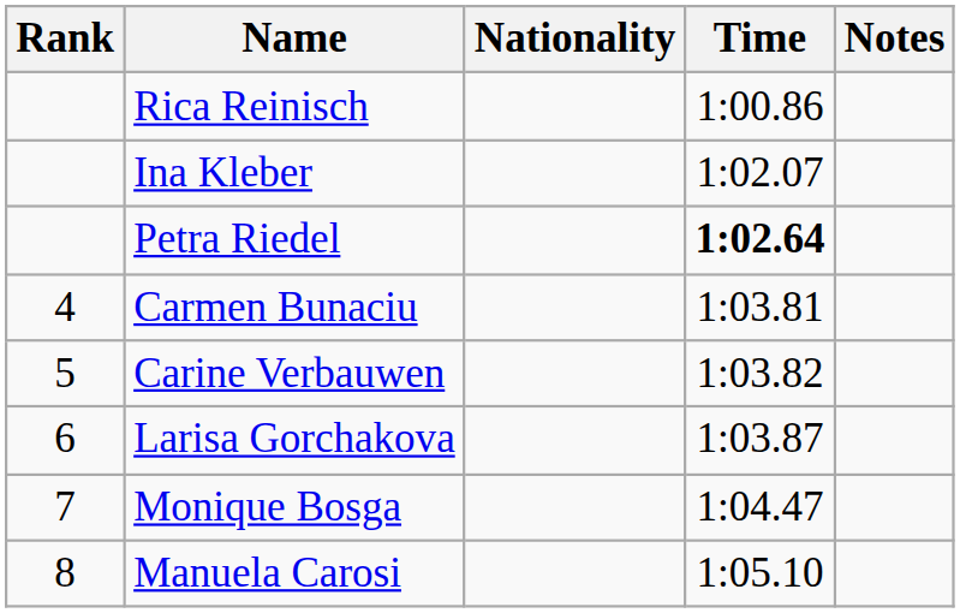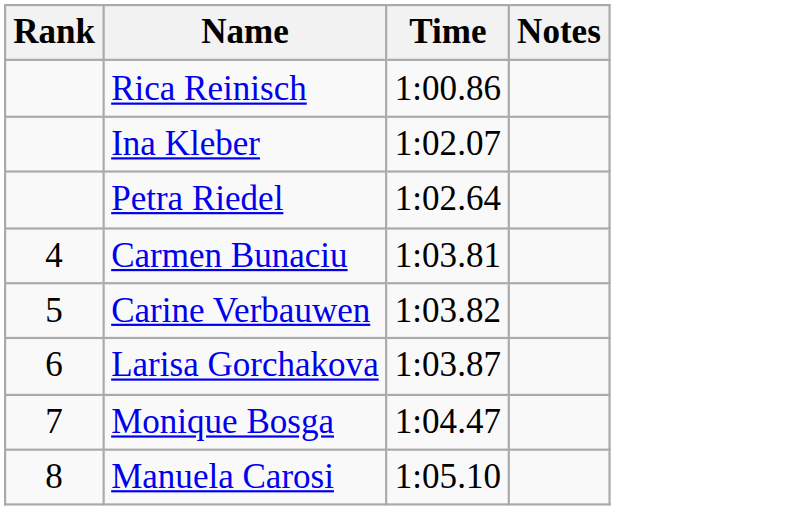- column: Nationality
Petra Riedel | Time: bold -> normal
